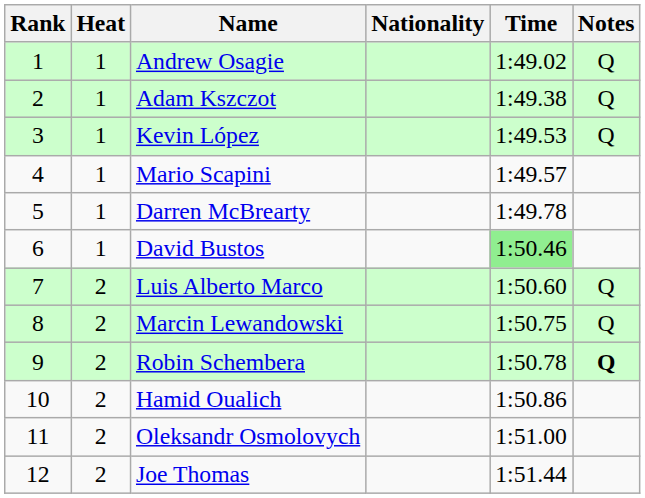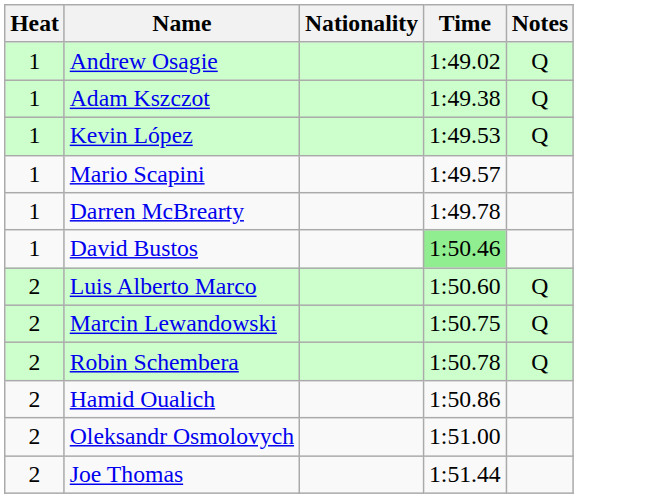- column: Rank | 1 | 2 | 3 | 4 | 5 | 6 | 7 | 8 | 9 | 10 | 11 | 12
Robin Schembera | Notes: bold -> normal
